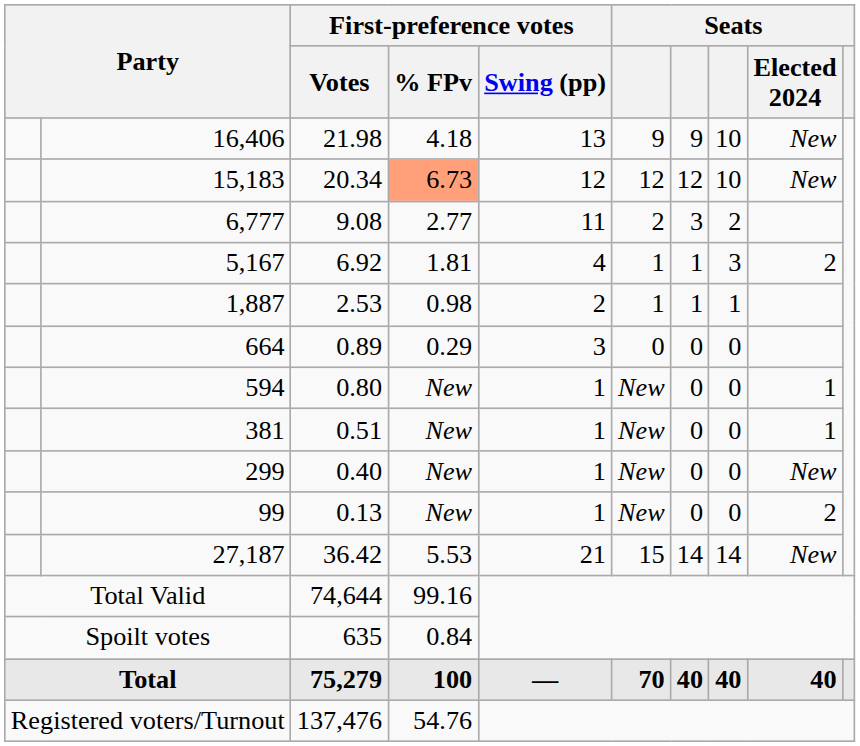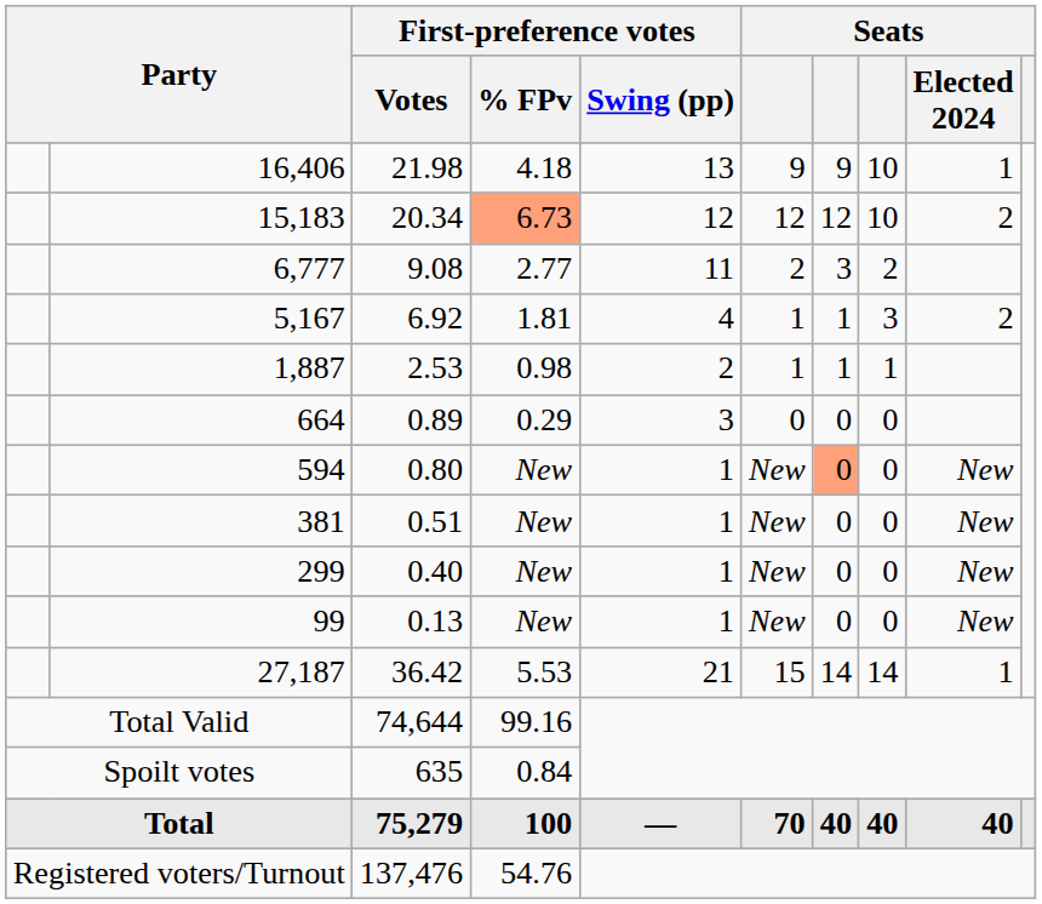16,406 | Seats / Elected 2024: New -> 1
15,183 | Seats / Elected 2024: New -> 2
594 | column 7: no background -> lightsalmon background
594 | Seats / Elected 2024: 1 -> New
381 | Seats / Elected 2024: 1 -> New
99 | Seats / Elected 2024: 2 -> New
27,187 | Seats / Elected 2024: New -> 1
